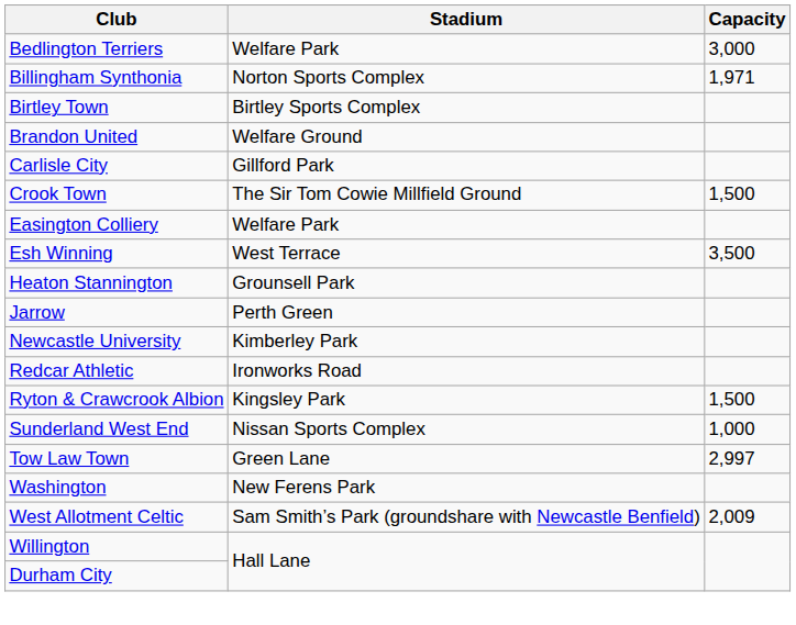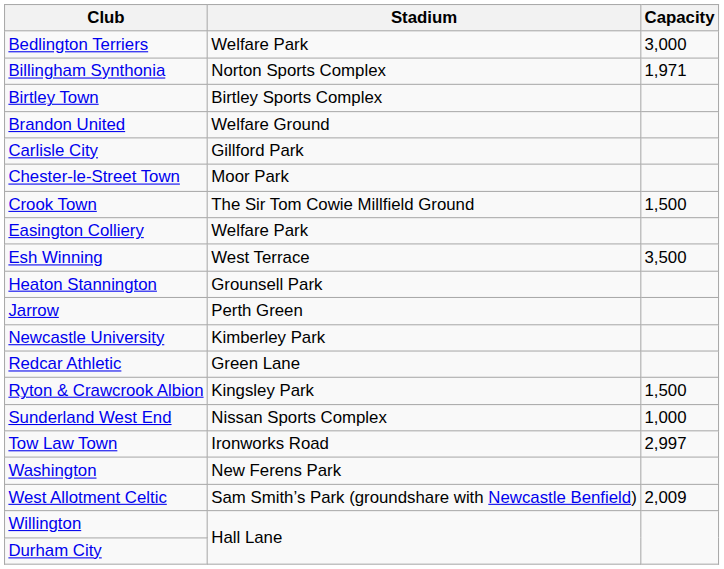+ row: Chester-le-Street Town | Moor Park
Redcar Athletic | Stadium: Ironworks Road -> Green Lane
Tow Law Town | Stadium: Green Lane -> Ironworks Road
